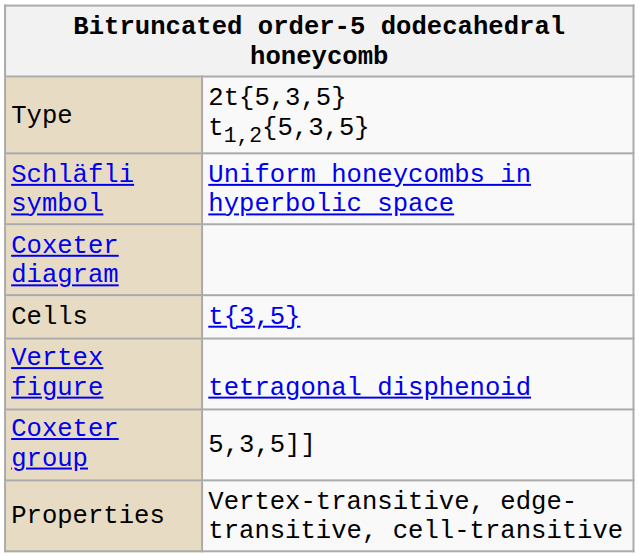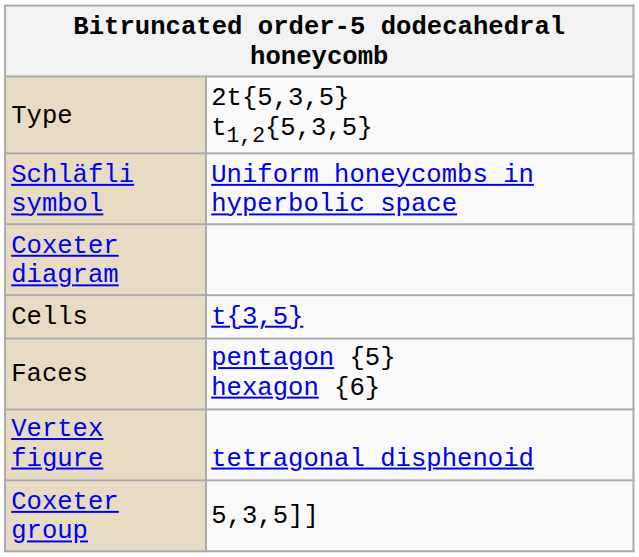+ row: Faces | pentagon {5} hexagon {6}
- row: Properties | Vertex-transitive, edge-transitive, cell-transitive
